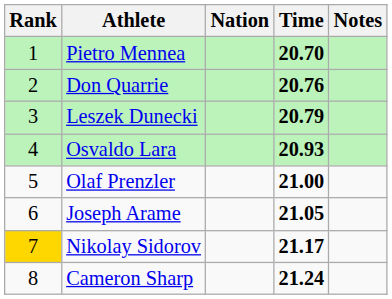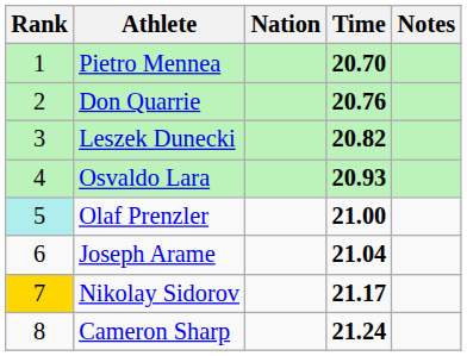Leszek Dunecki | Time: 20.79 -> 20.82
Olaf Prenzler | Rank: no background -> paleturquoise background
Joseph Arame | Time: 21.05 -> 21.04
